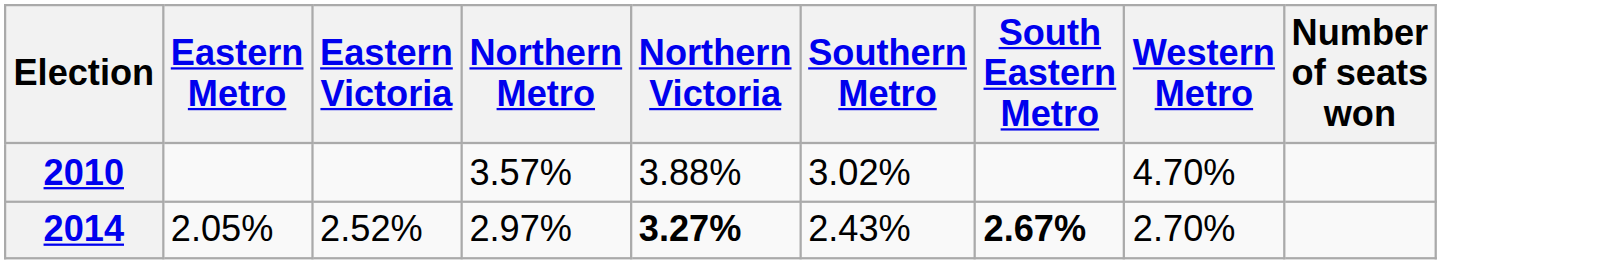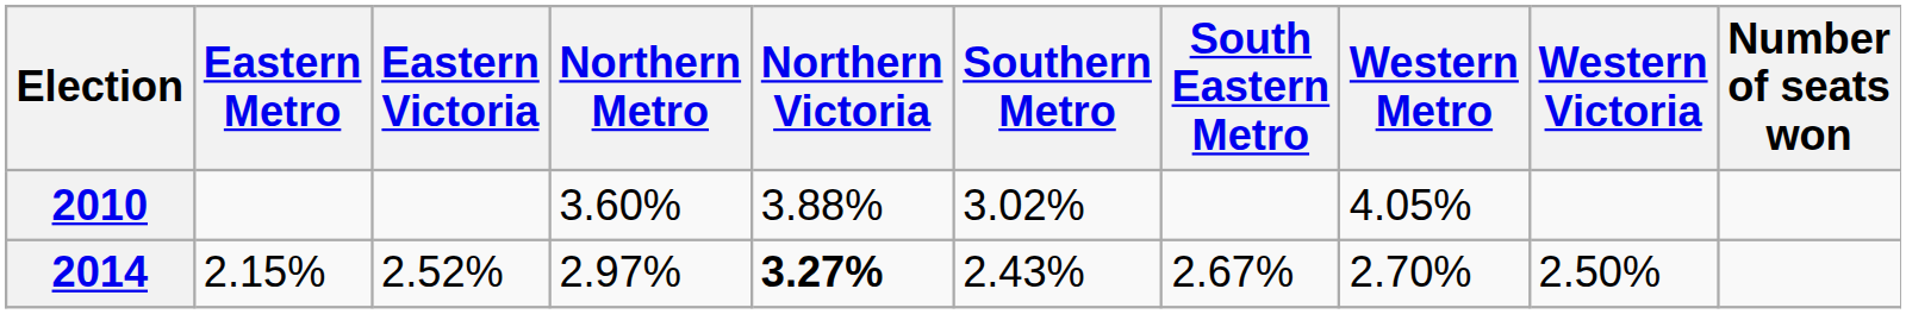+ column: Western Victoria | 2.50%
2010 | Northern Metro: 3.57% -> 3.60%
2010 | Western Metro: 4.70% -> 4.05%
2014 | Eastern Metro: 2.05% -> 2.15%
2014 | South Eastern Metro: bold -> normal
